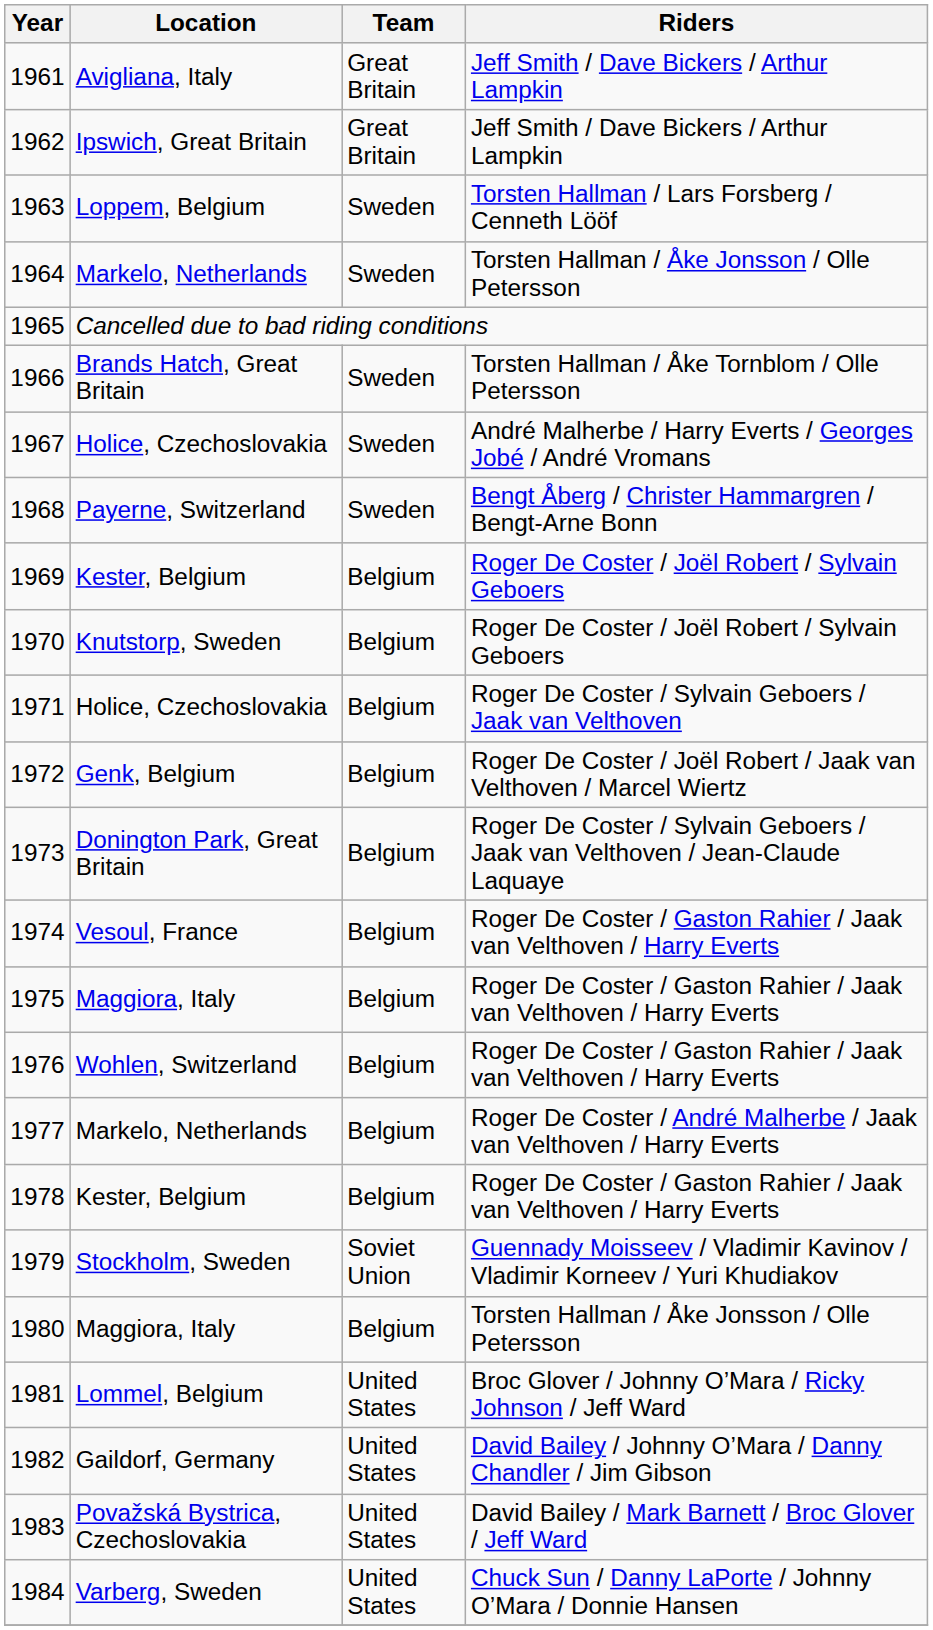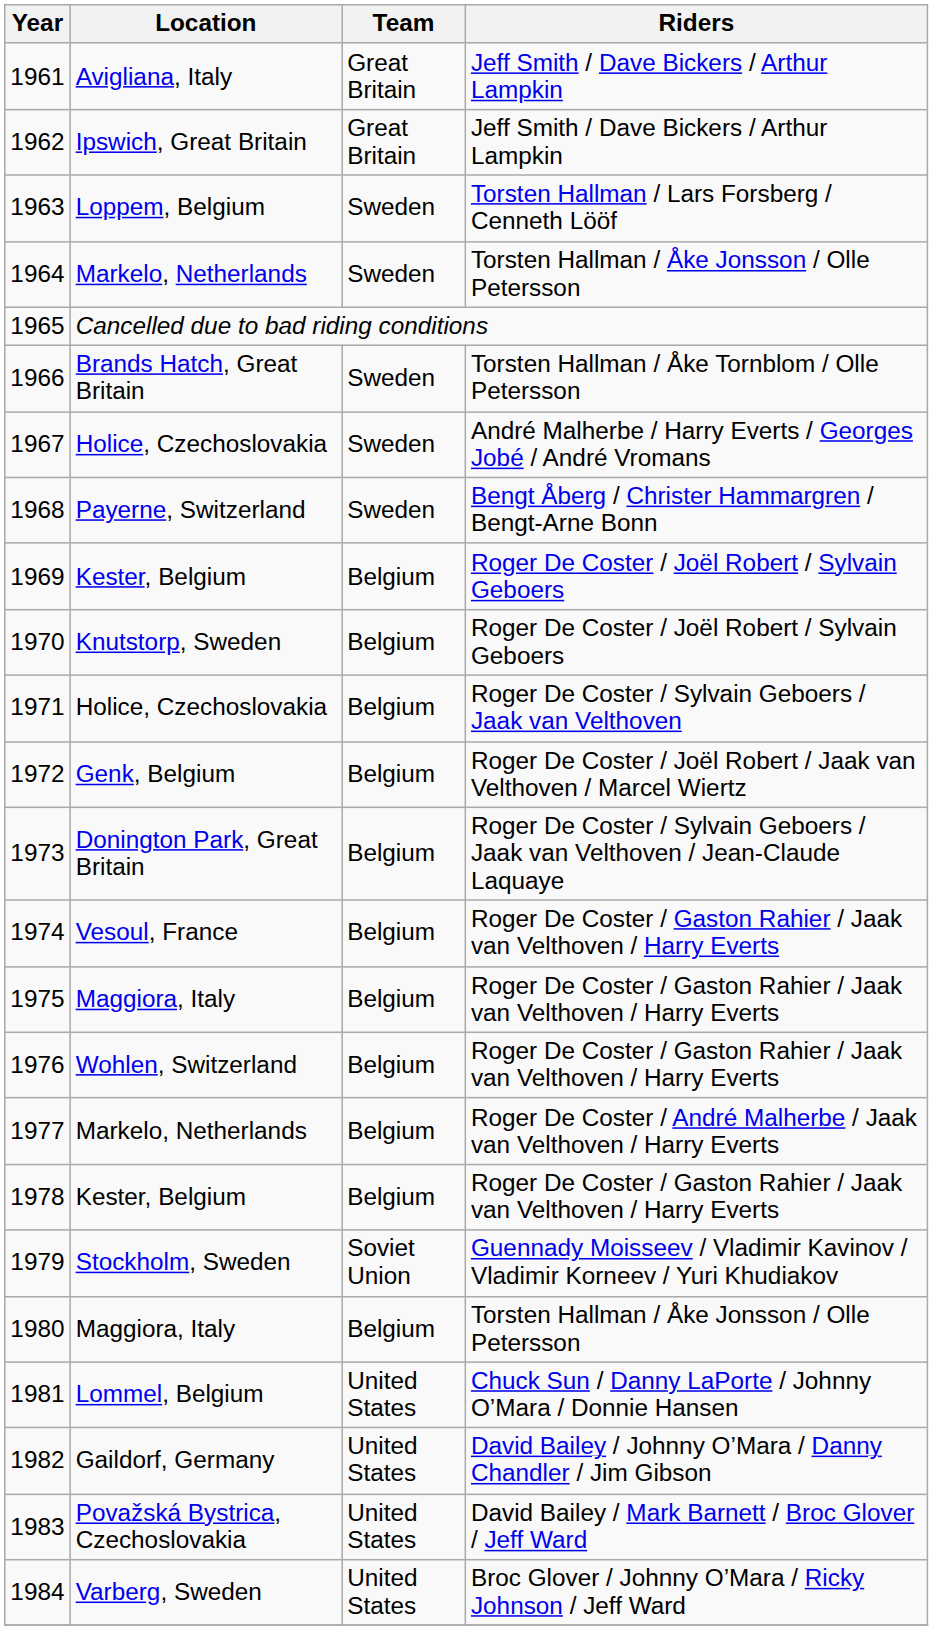1981 | Riders: Broc Glover / Johnny O’Mara / Ricky Johnson / Jeff Ward -> Chuck Sun / Danny LaPorte / Johnny O’Mara / Donnie Hansen
1984 | Riders: Chuck Sun / Danny LaPorte / Johnny O’Mara / Donnie Hansen -> Broc Glover / Johnny O’Mara / Ricky Johnson / Jeff Ward
